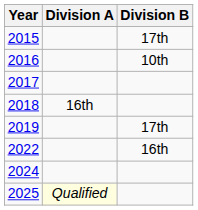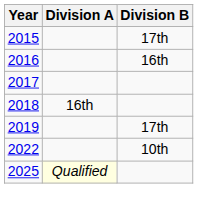2016 | Division B: 10th -> 16th
2022 | Division B: 16th -> 10th
- row: 2024
